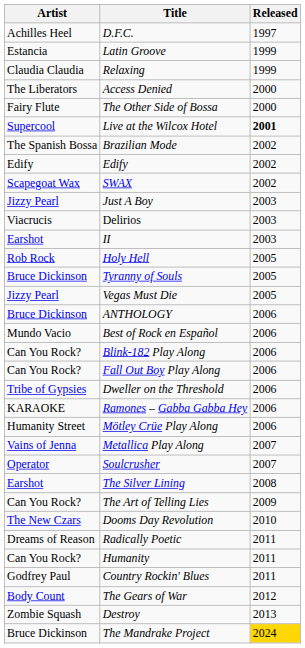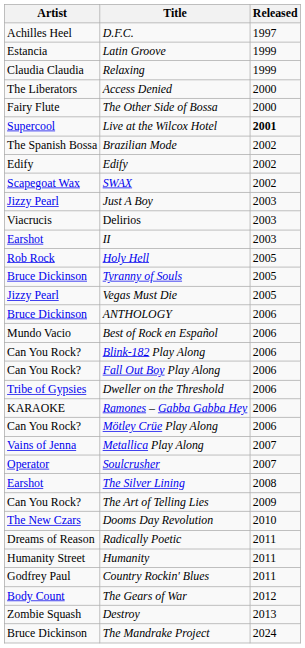Mötley Crüe Play Along | Artist: Humanity Street -> Can You Rock?
Humanity | Artist: Can You Rock? -> Humanity Street
The Mandrake Project | Released: gold background -> no background
